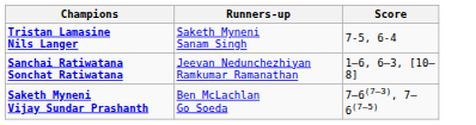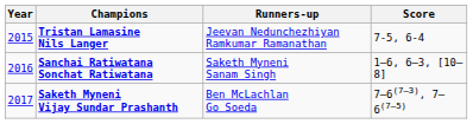+ column: Year | 2015 | 2016 | 2017
Tristan Lamasine Nils Langer | Runners-up: Saketh Myneni Sanam Singh -> Jeevan Nedunchezhiyan Ramkumar Ramanathan
Sanchai Ratiwatana Sonchat Ratiwatana | Runners-up: Jeevan Nedunchezhiyan Ramkumar Ramanathan -> Saketh Myneni Sanam Singh
